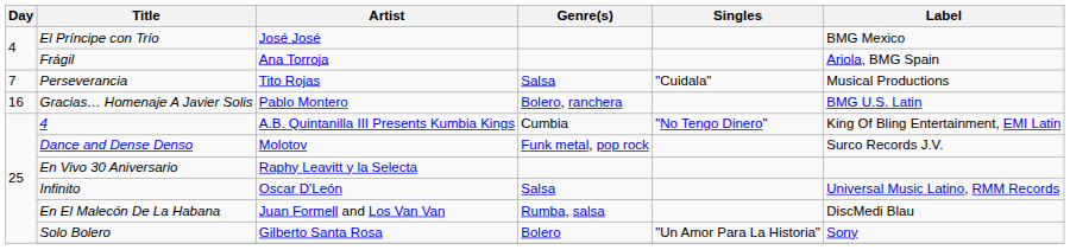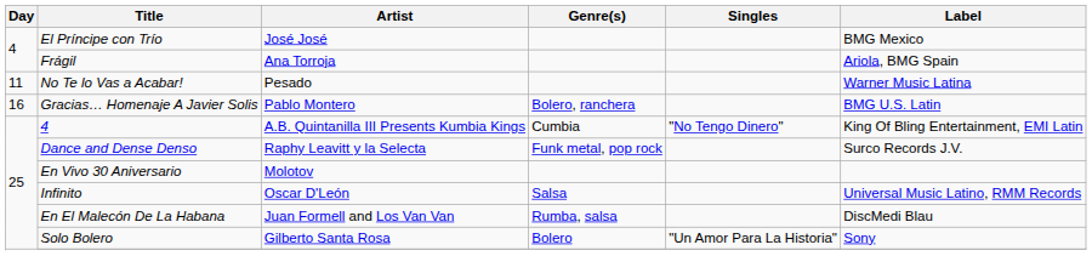- row: 7 | Perseverancia | Tito Rojas | Salsa | "Cuidala" | Musical Productions
+ row: 11 | No Te lo Vas a Acabar! | Pesado | Warner Music Latina
Dance and Dense Denso | Artist: Molotov -> Raphy Leavitt y la Selecta
En Vivo 30 Aniversario | Artist: Raphy Leavitt y la Selecta -> Molotov
